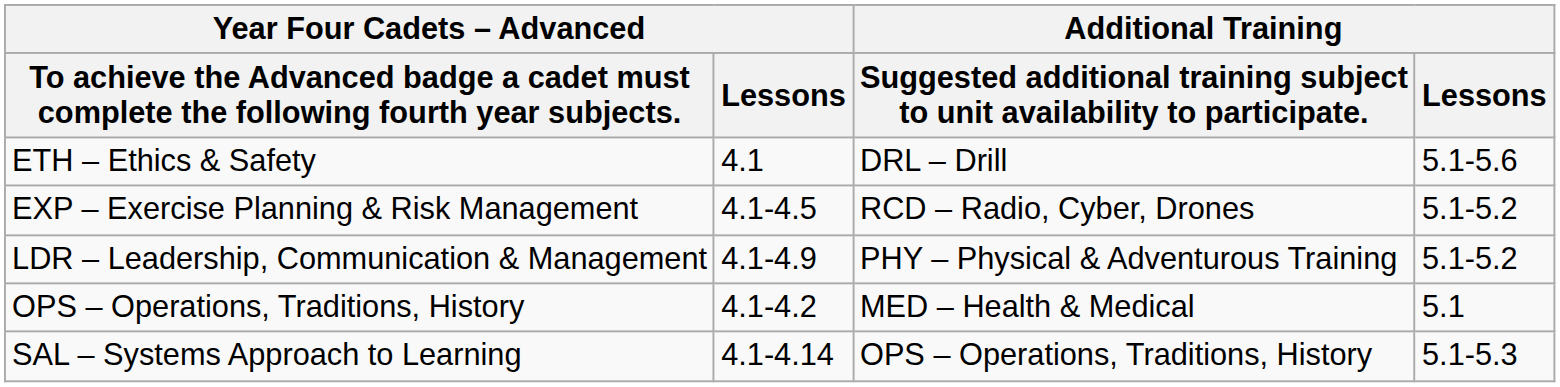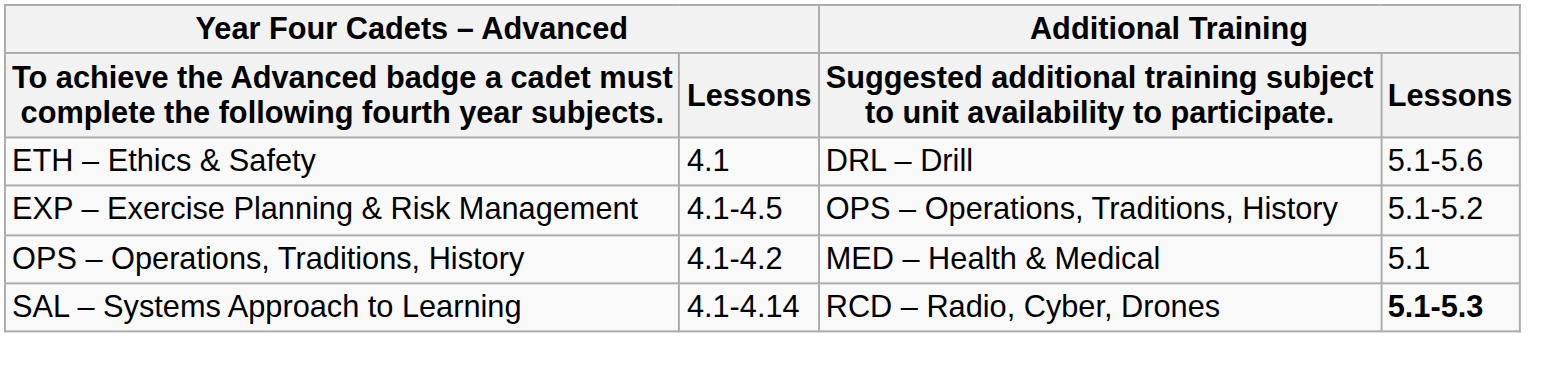EXP – Exercise Planning & Risk Management | column 3: RCD – Radio, Cyber, Drones -> OPS – Operations, Traditions, History
- row: LDR – Leadership, Communication & Management | 4.1-4.9 | PHY – Physical & Adventurous Training | 5.1-5.2
SAL – Systems Approach to Learning | column 3: OPS – Operations, Traditions, History -> RCD – Radio, Cyber, Drones
SAL – Systems Approach to Learning | Additional Training / Lessons: normal -> bold
